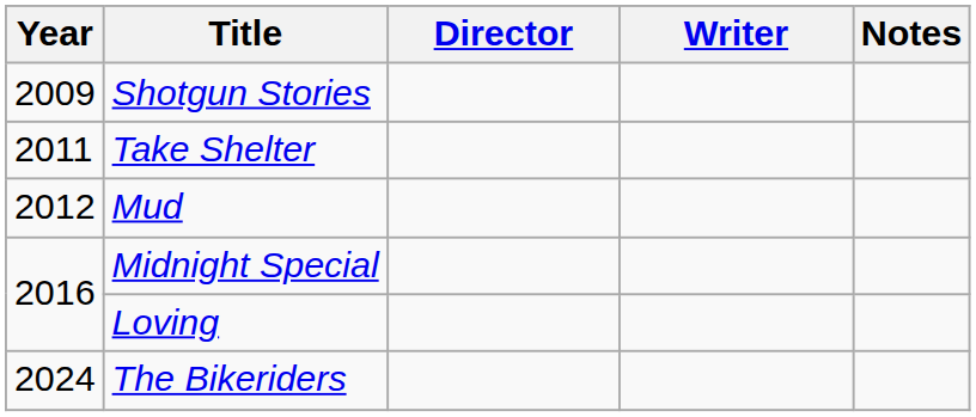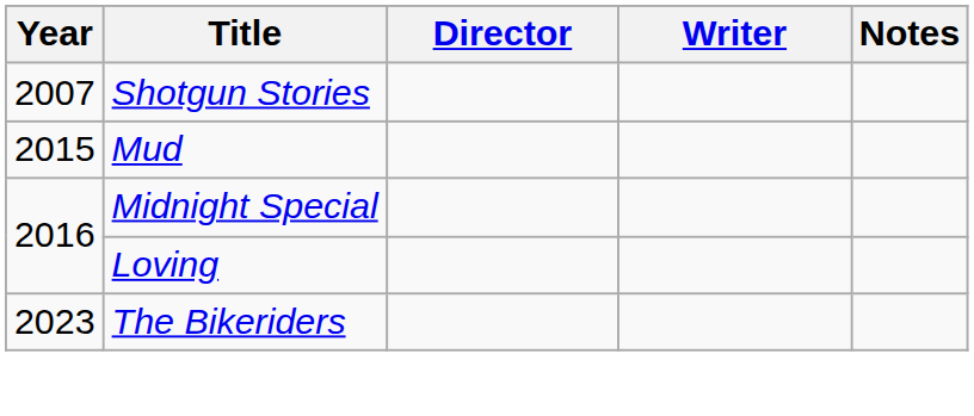Shotgun Stories | Year: 2009 -> 2007
- row: 2011 | Take Shelter
Mud | Year: 2012 -> 2015
The Bikeriders | Year: 2024 -> 2023
